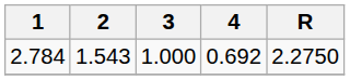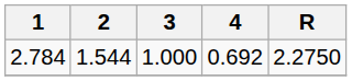2.784 | 2: 1.543 -> 1.544
